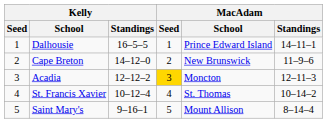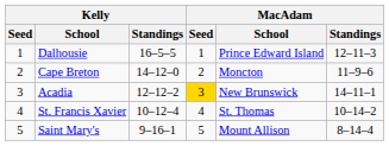Dalhousie | MacAdam / Standings: 14–11–1 -> 12–11–3
Cape Breton | MacAdam / School: New Brunswick -> Moncton
Acadia | MacAdam / School: Moncton -> New Brunswick
Acadia | MacAdam / Standings: 12–11–3 -> 14–11–1
